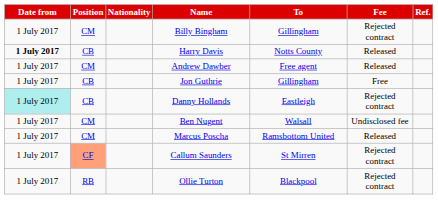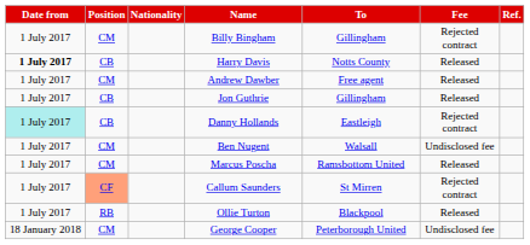Jon Guthrie | Fee: Free -> Released
Ollie Turton | Fee: Rejected contract -> Released
+ row: 18 January 2018 | CM | George Cooper | Peterborough United | Undisclosed fee
